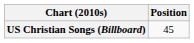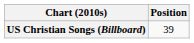US Christian Songs (Billboard) | Position: 45 -> 39
